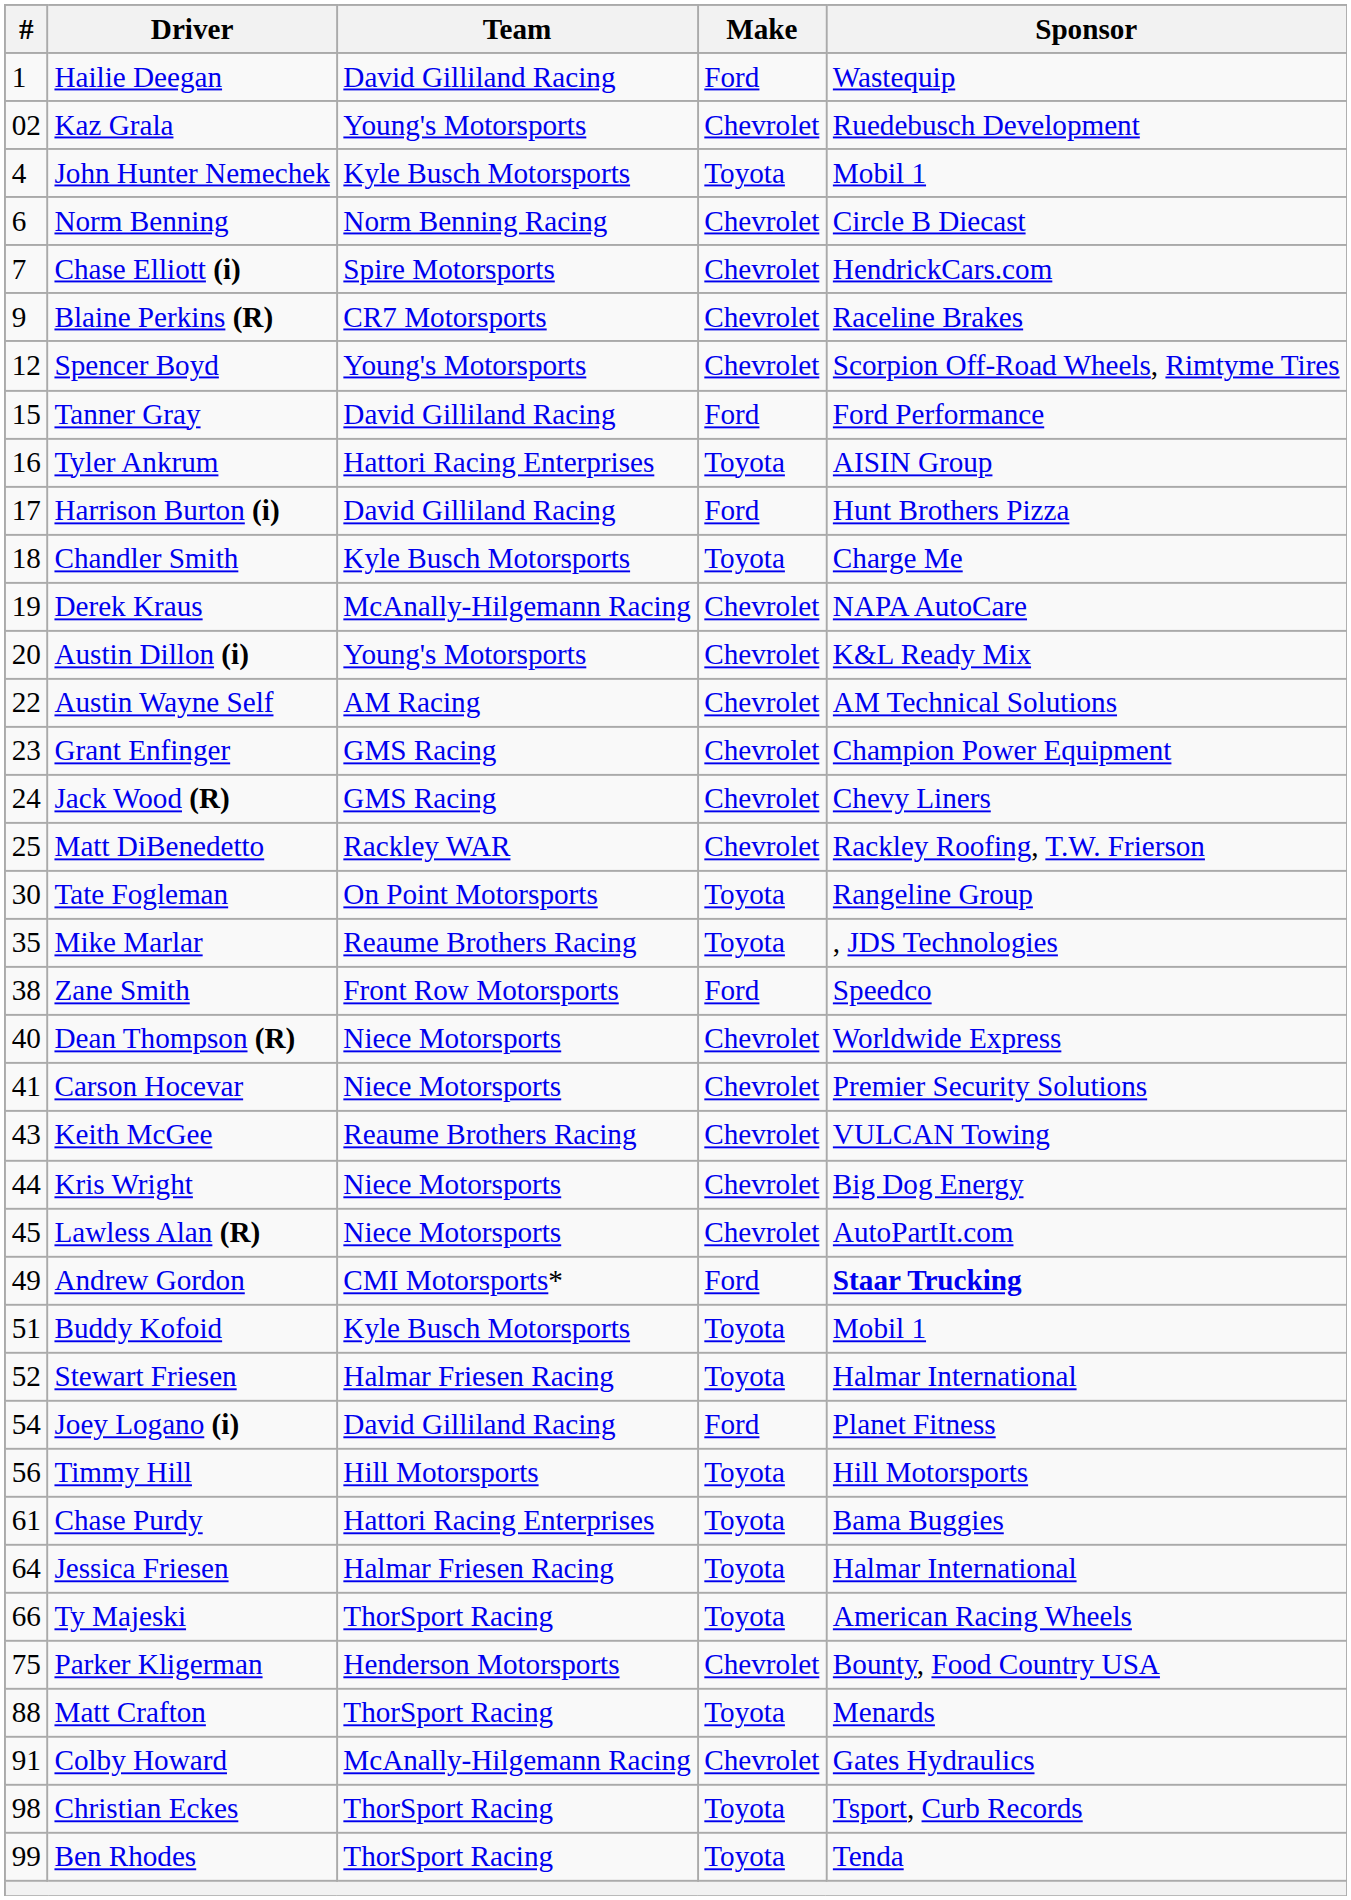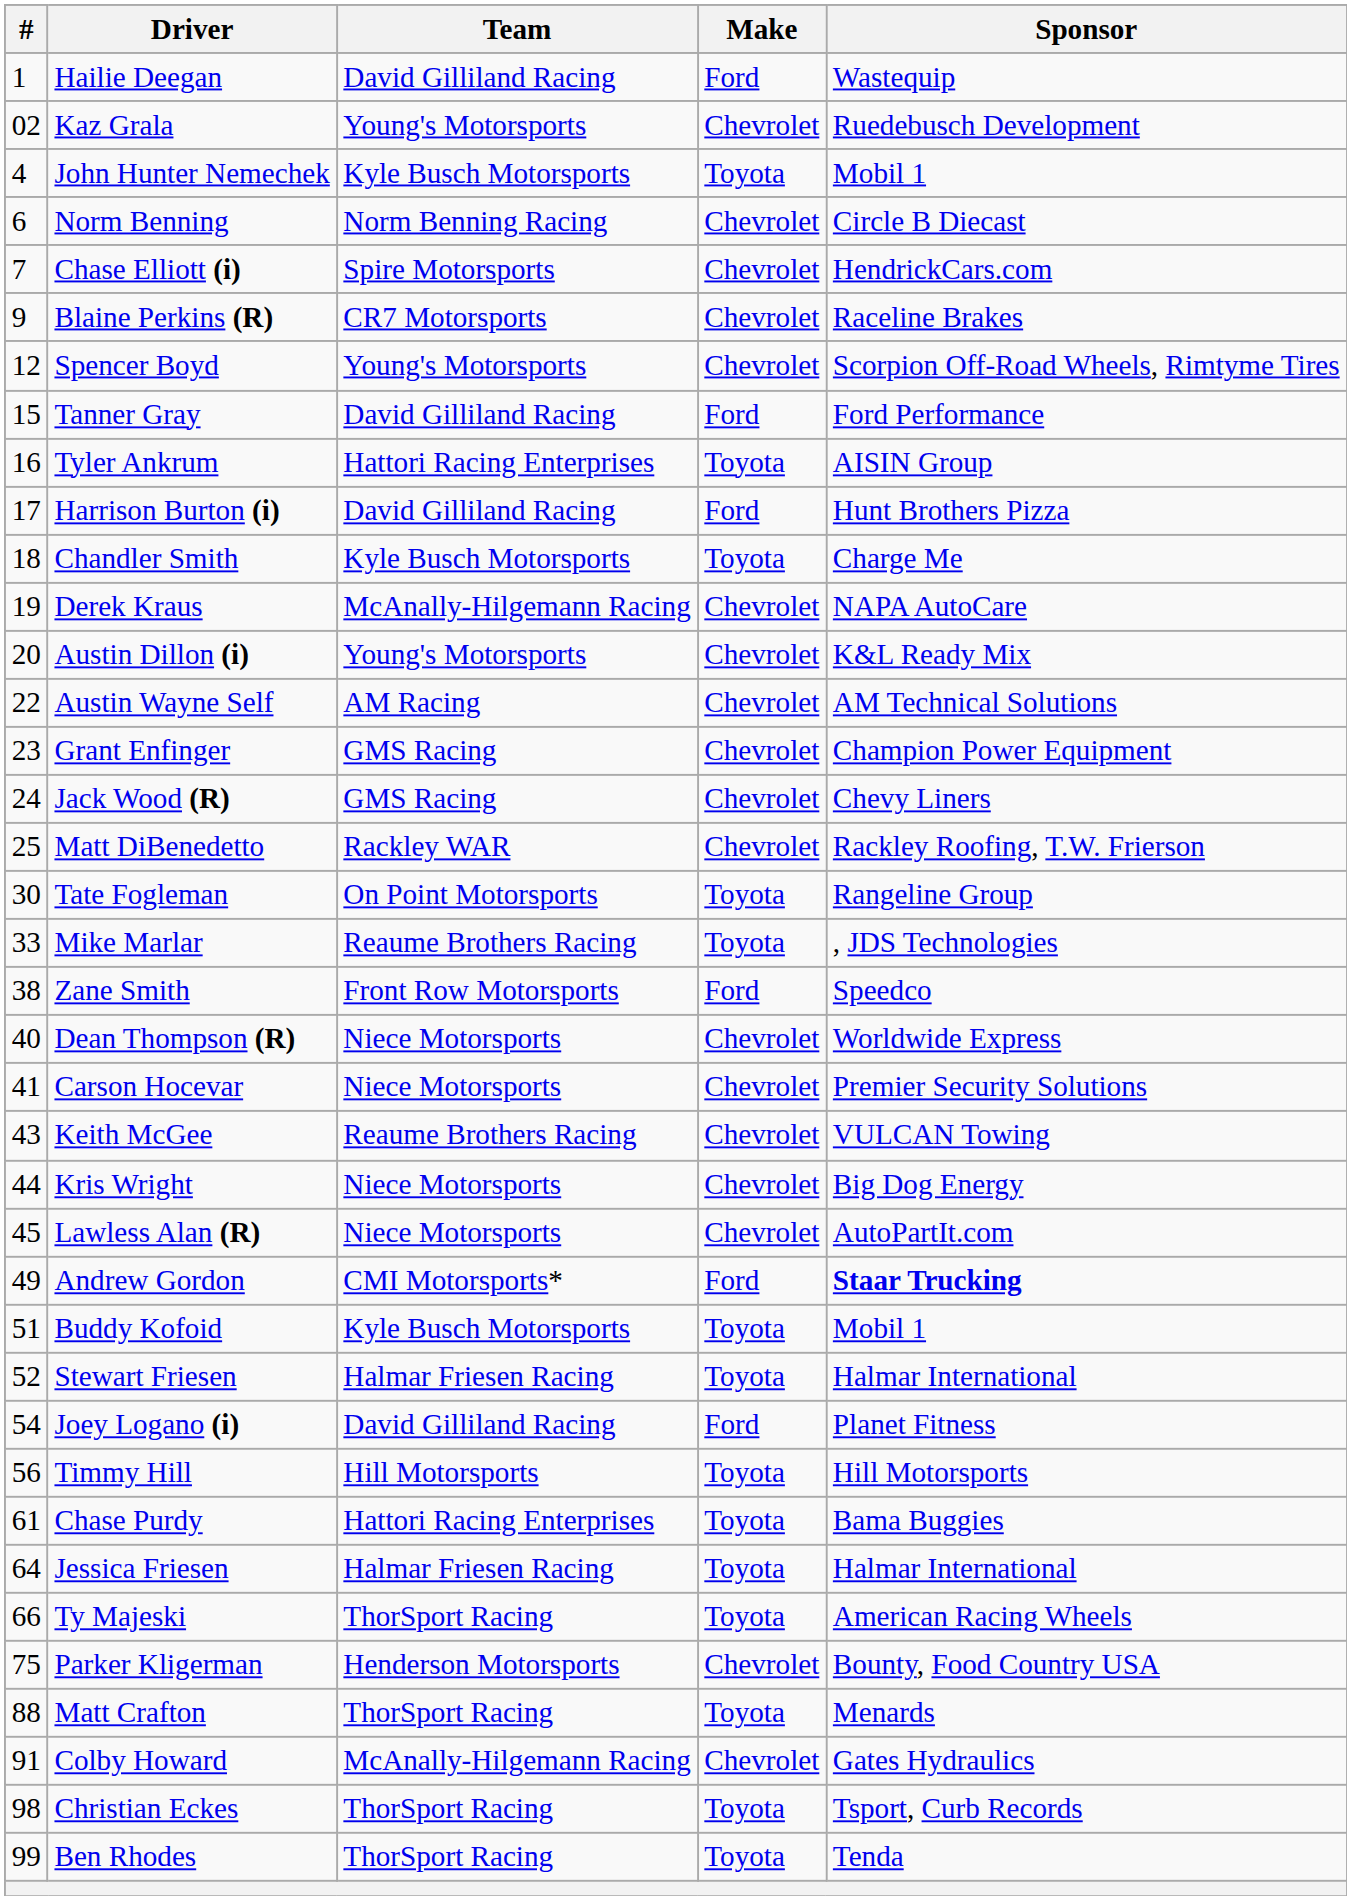Mike Marlar | #: 35 -> 33
